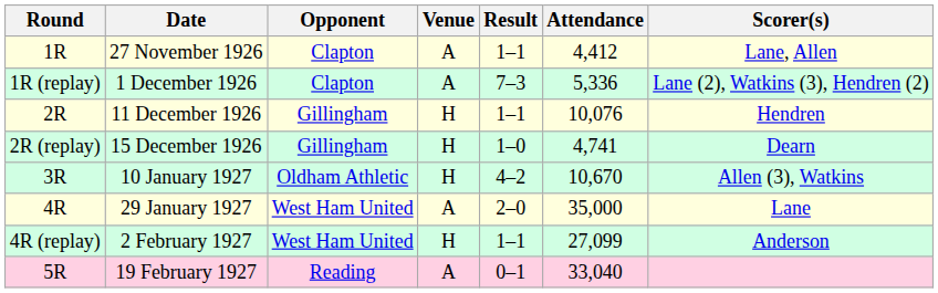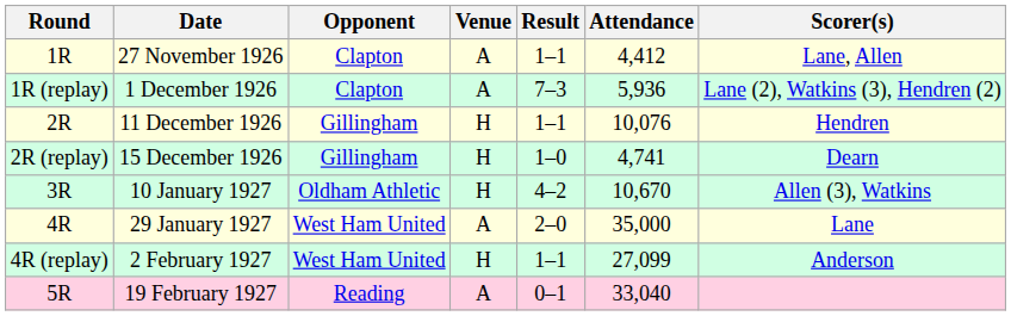1 December 1926 | Attendance: 5,336 -> 5,936
